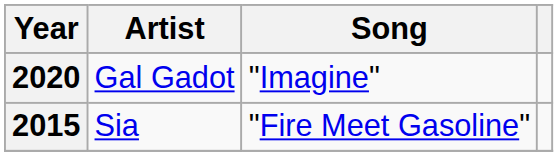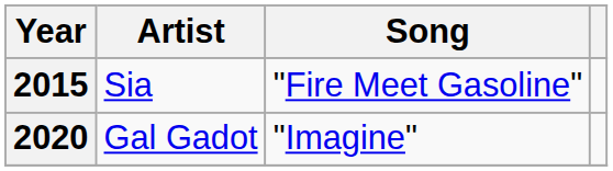rows swapped: 2015 <-> 2020
